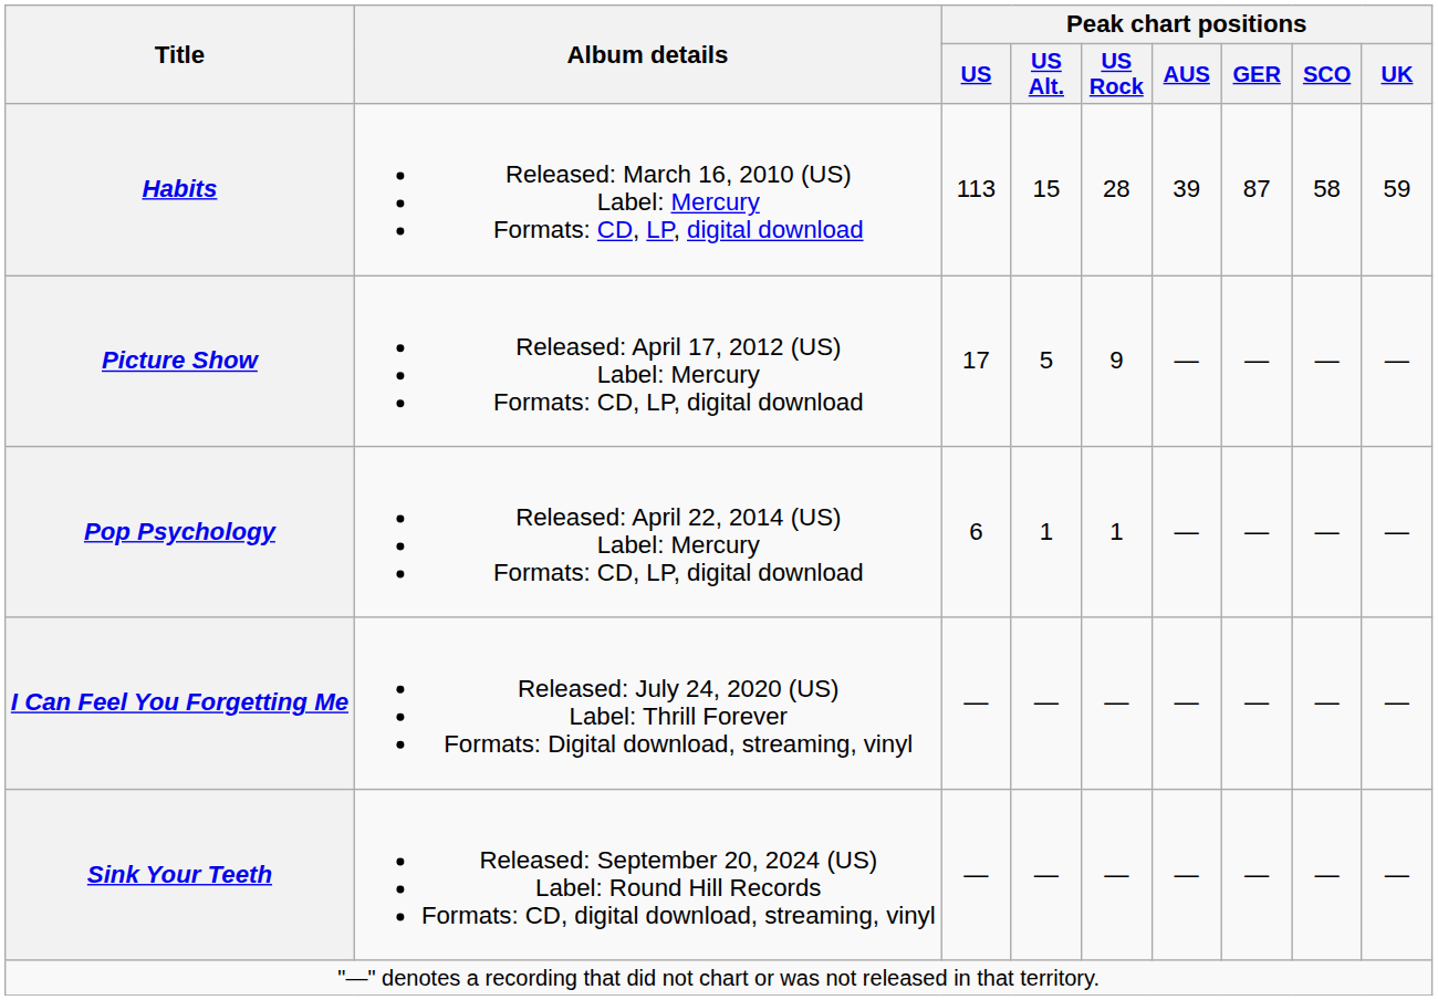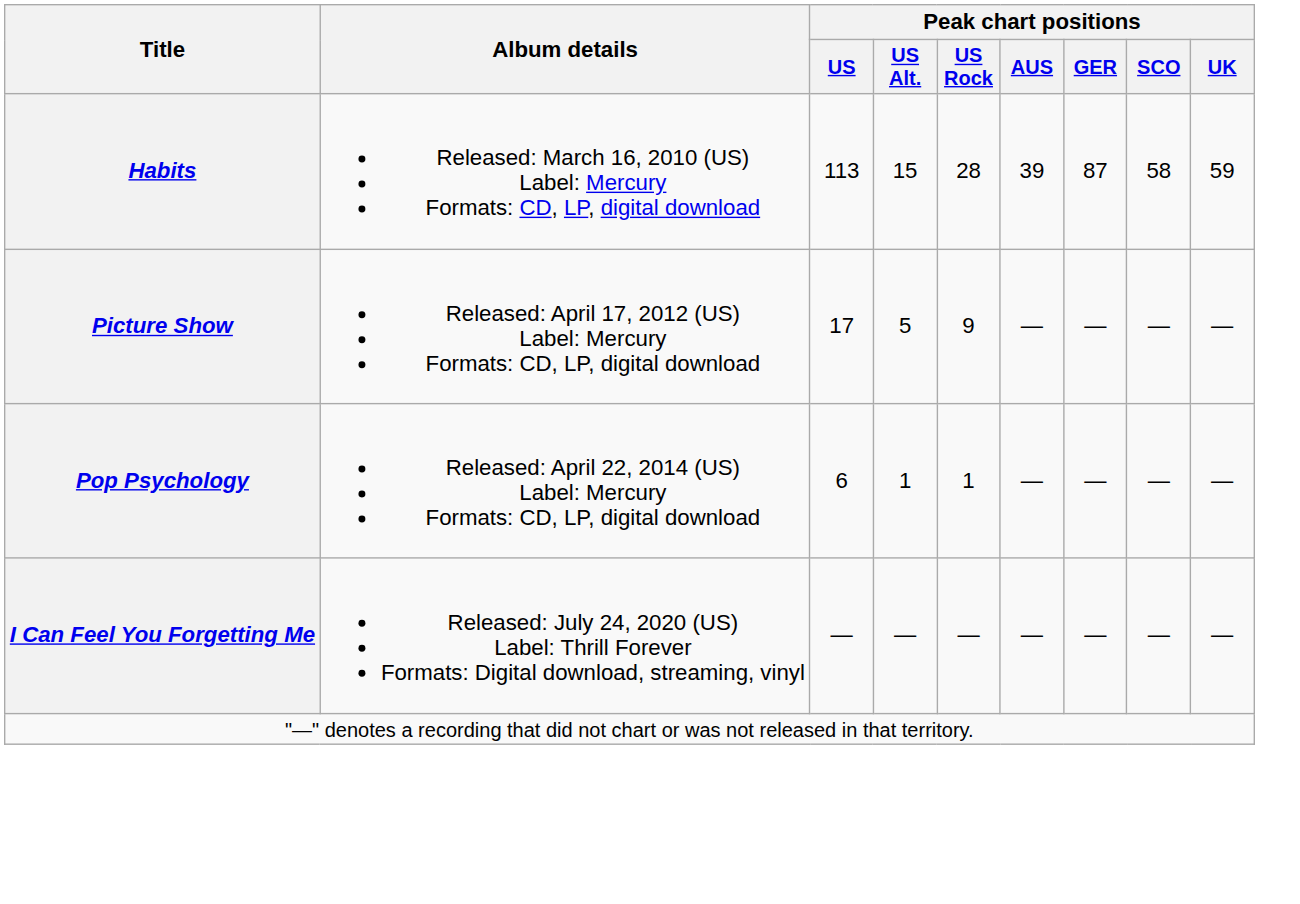- row: Sink Your Teeth | Released: September 20, 2024 (US) Label: Round Hill Records Formats: CD, digital download, streaming, vinyl | — | — | — | — | — | — | —
